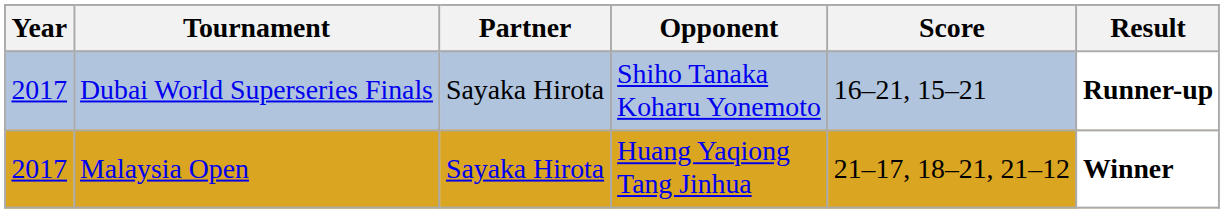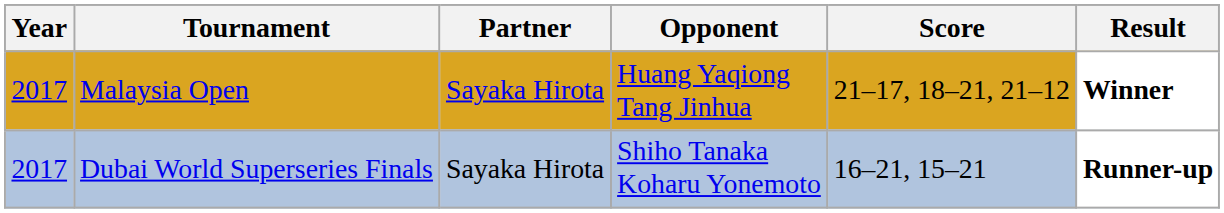rows swapped: Malaysia Open <-> Dubai World Superseries Finals
